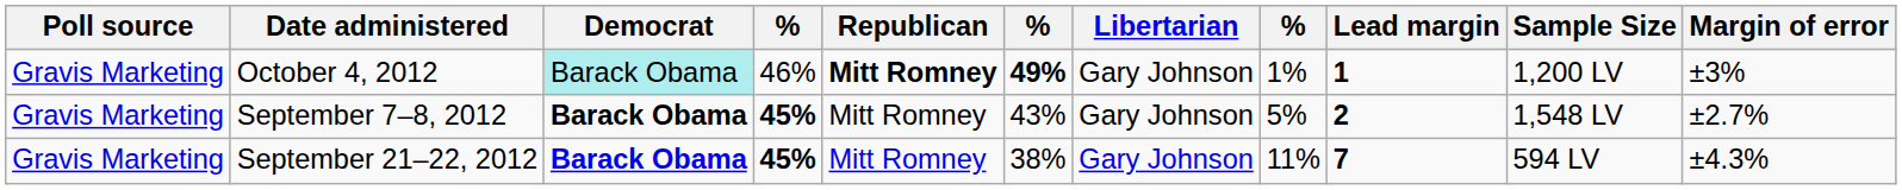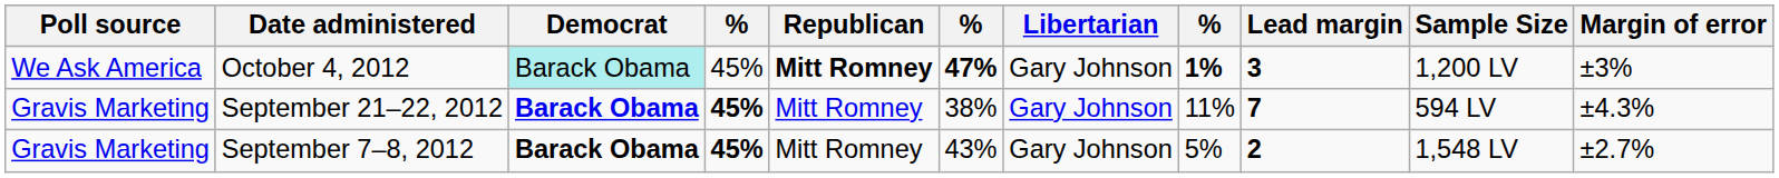October 4, 2012 | Poll source: Gravis Marketing -> We Ask America
October 4, 2012 | column 4: 46% -> 45%
October 4, 2012 | column 6: 49% -> 47%
October 4, 2012 | column 8: normal -> bold
October 4, 2012 | Lead margin: 1 -> 3
rows swapped: September 21–22, 2012 <-> September 7–8, 2012
